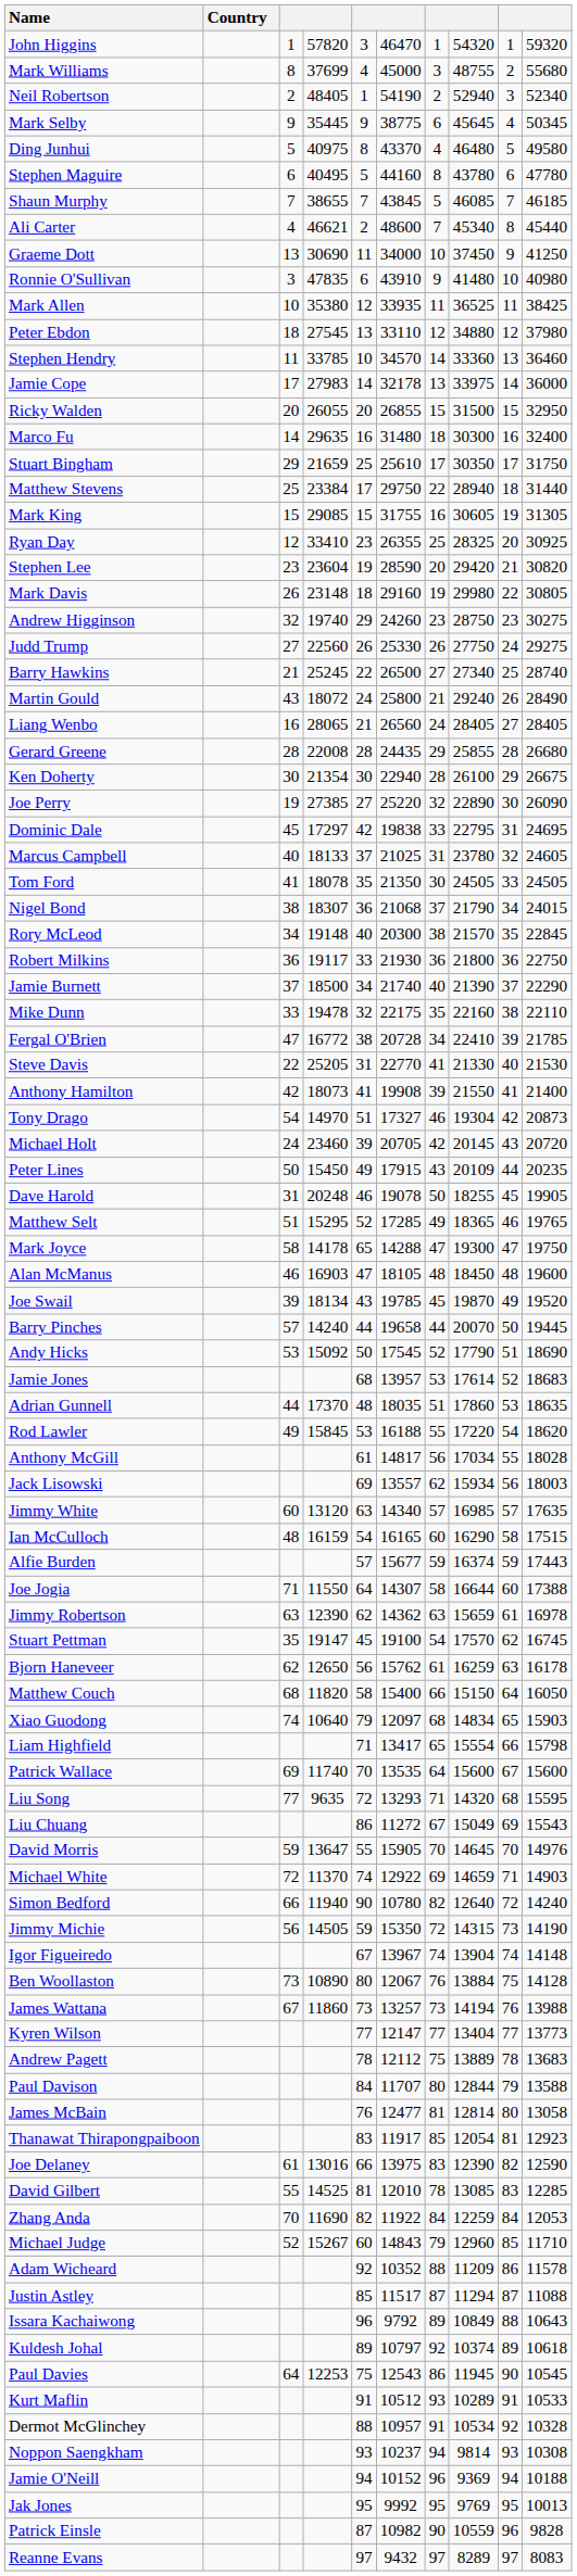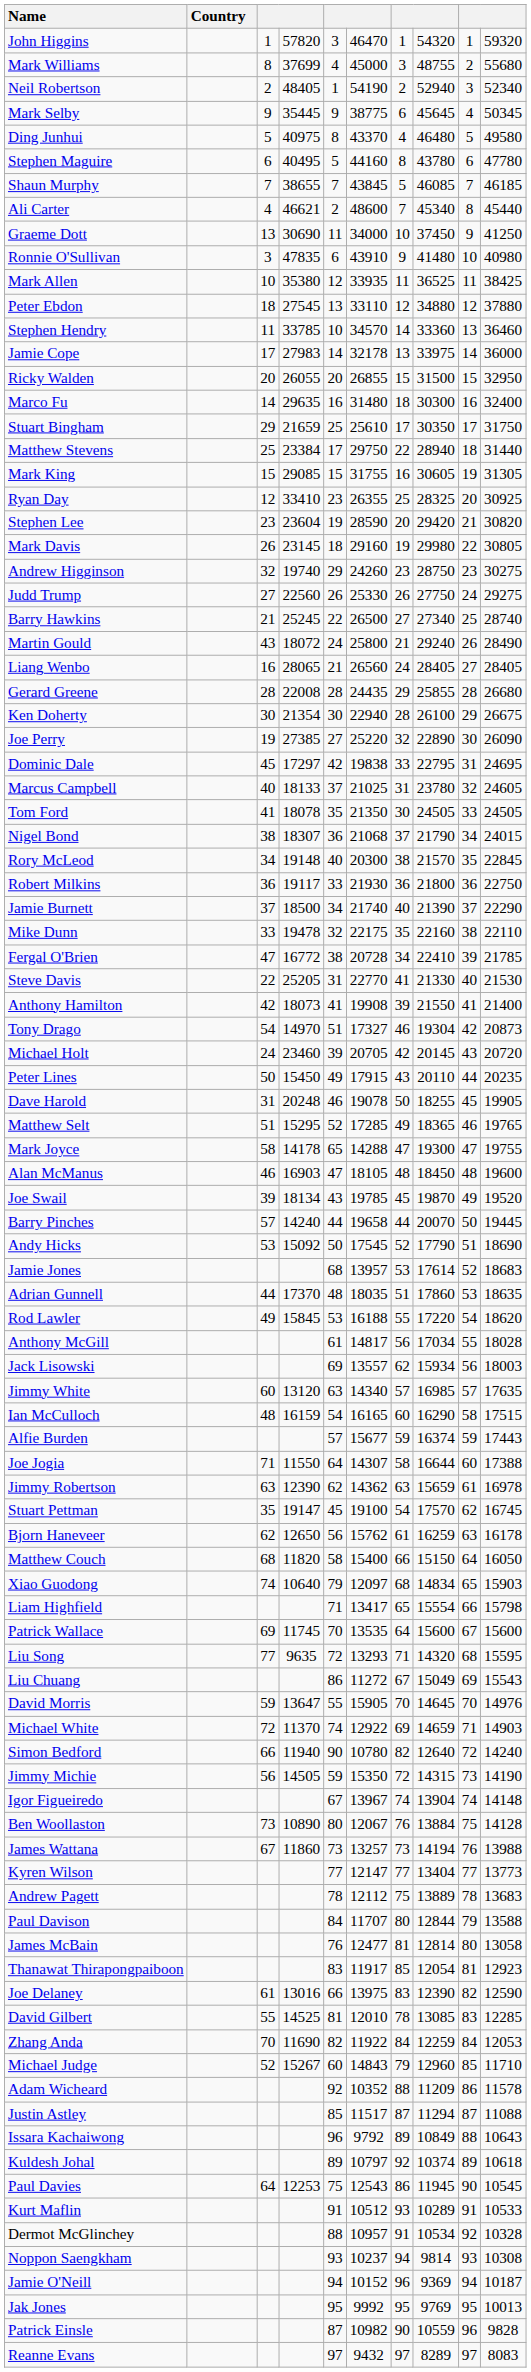Peter Ebdon | column 10: 37980 -> 37880
Mark Davis | column 4: 23148 -> 23145
Peter Lines | column 8: 20109 -> 20110
Mark Joyce | column 10: 19750 -> 19755
Patrick Wallace | column 4: 11740 -> 11745
Jamie O'Neill | column 10: 10188 -> 10187
